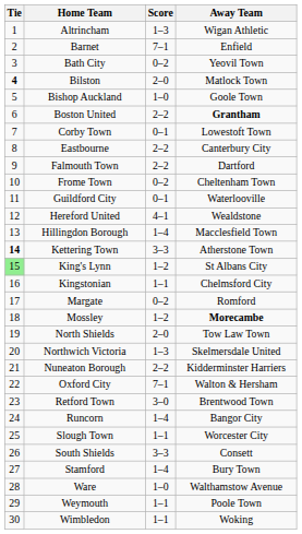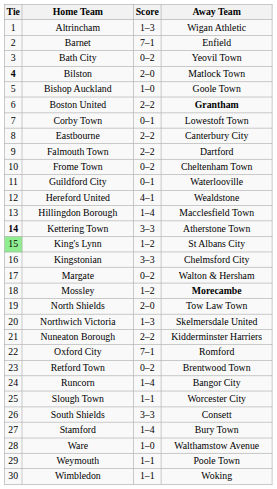Kingstonian | Score: 1–1 -> 3–3
Margate | Away Team: Romford -> Walton & Hersham
Oxford City | Away Team: Walton & Hersham -> Romford
Retford Town | Score: 3–0 -> 0–2
